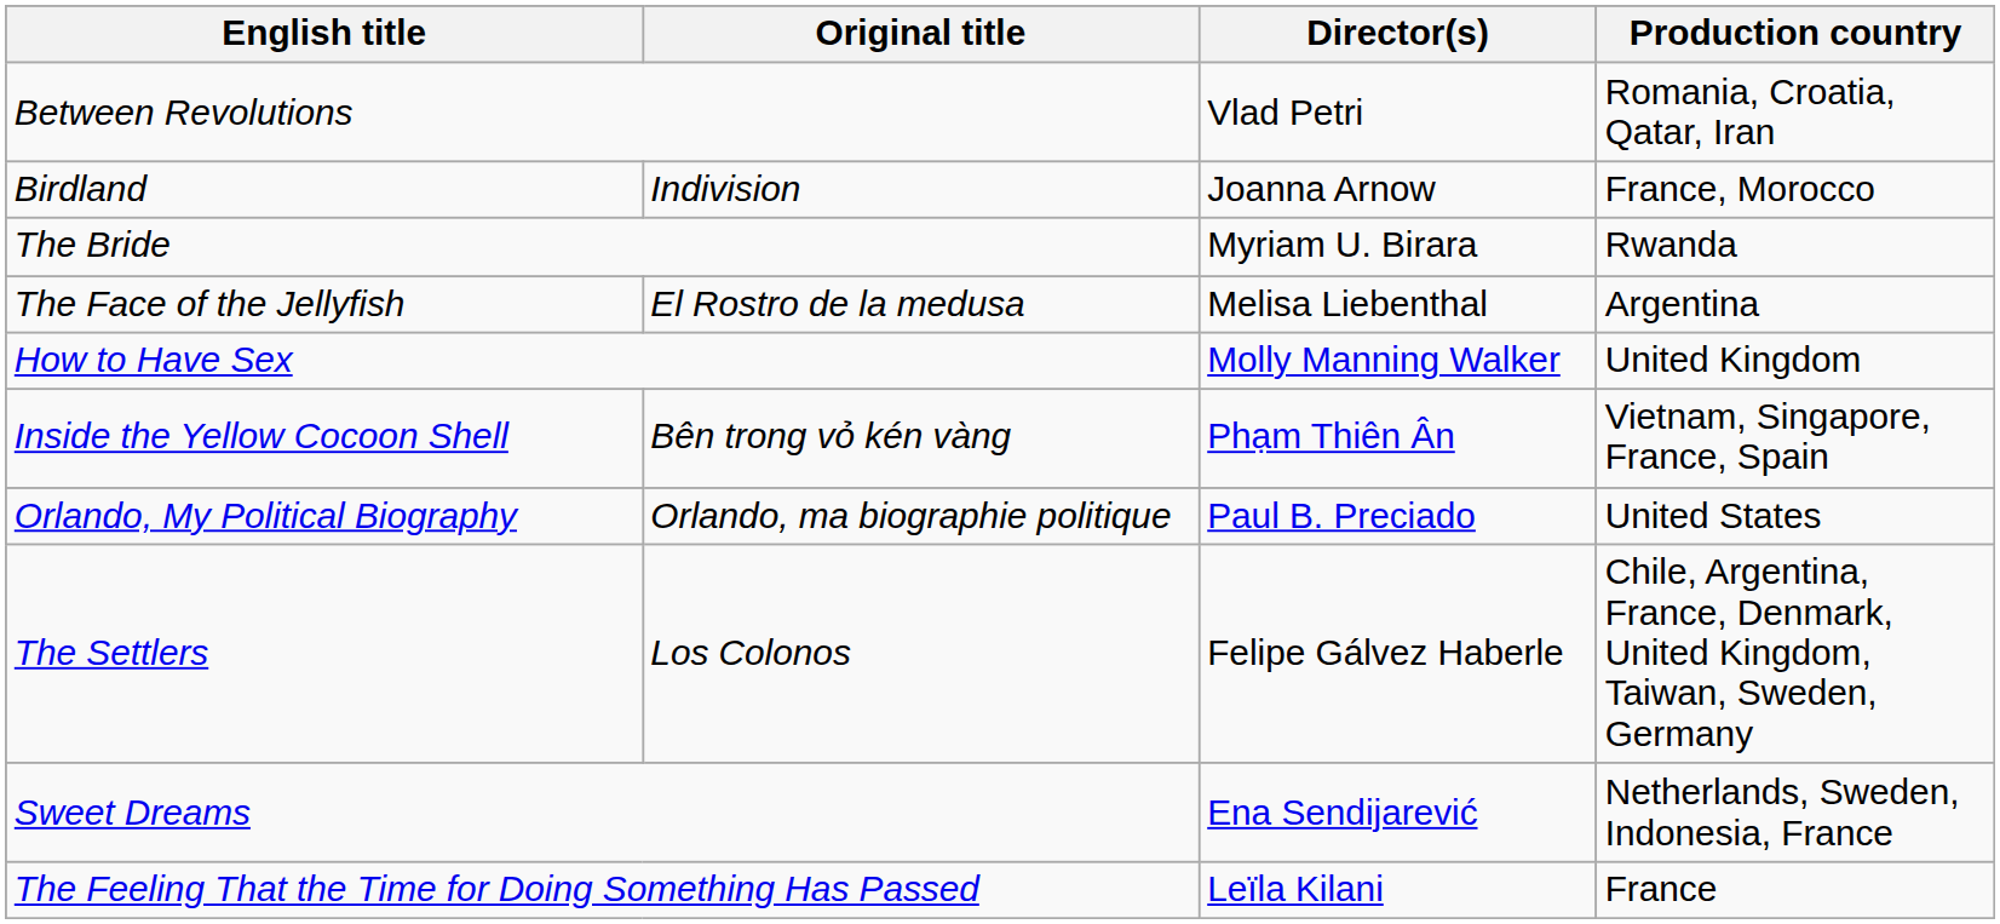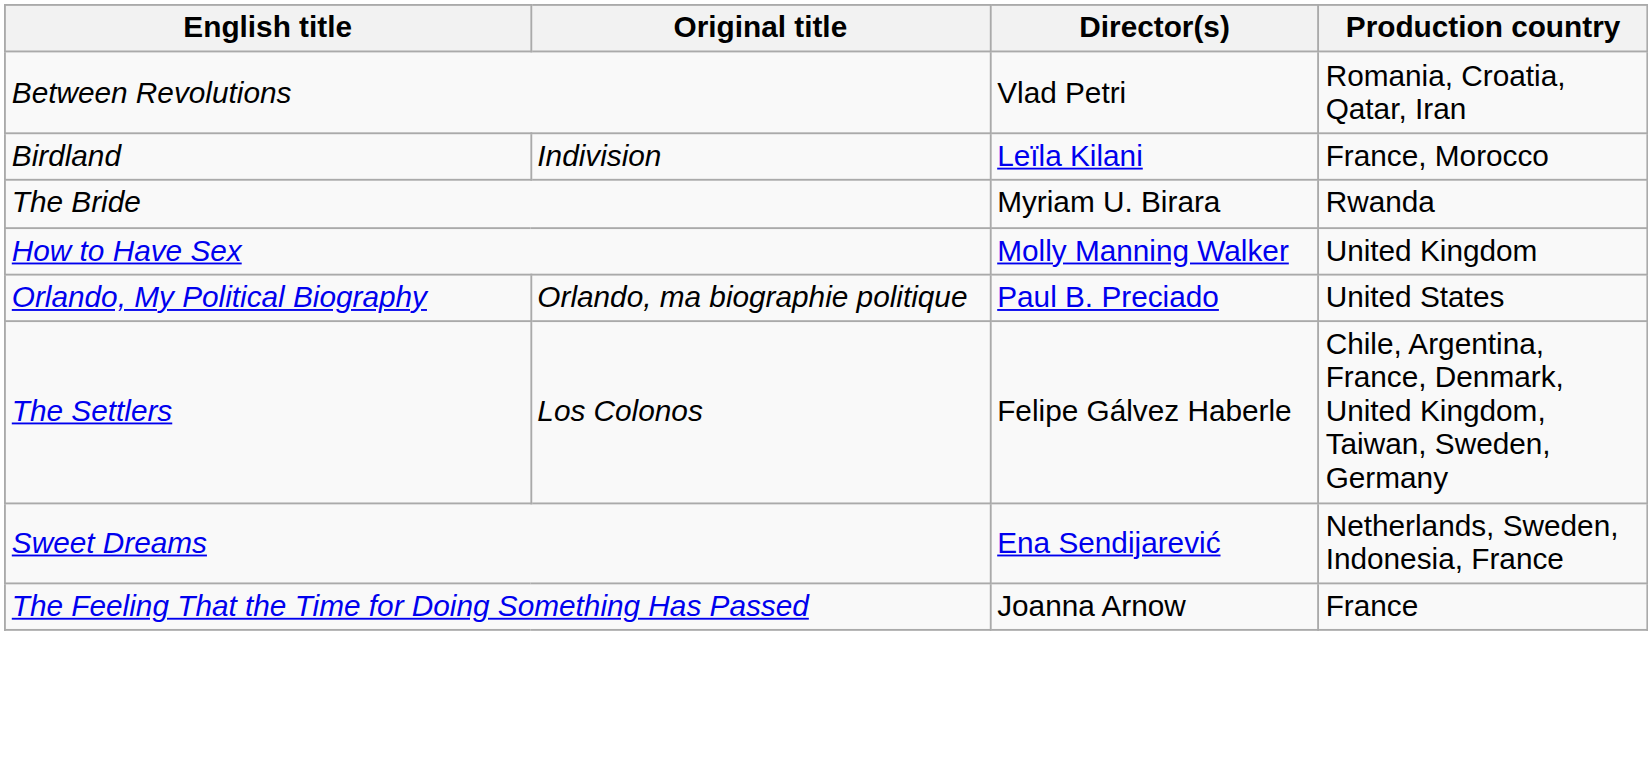Birdland | Director(s): Joanna Arnow -> Leïla Kilani
- row: The Face of the Jellyfish | El Rostro de la medusa | Melisa Liebenthal | Argentina
- row: Inside the Yellow Cocoon Shell | Bên trong vỏ kén vàng | Phạm Thiên Ân | Vietnam, Singapore, France, Spain
The Feeling That the Time for Doing Something Has Passed | Director(s): Leïla Kilani -> Joanna Arnow
